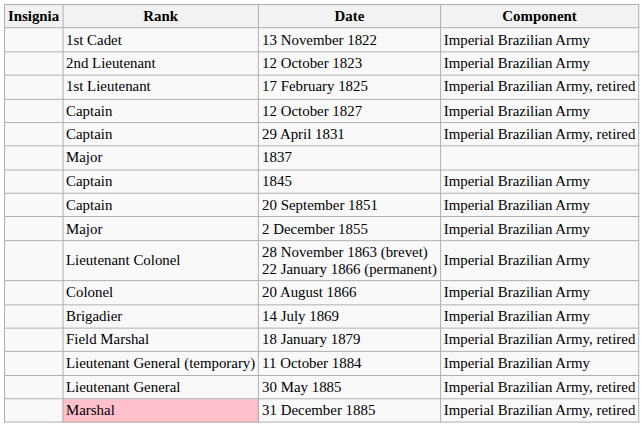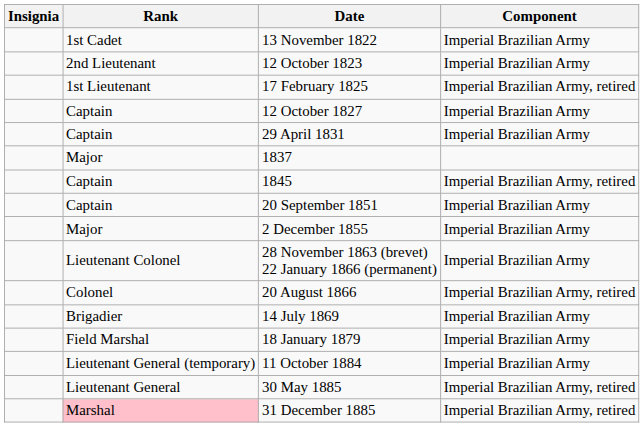29 April 1831 | Component: Imperial Brazilian Army, retired -> Imperial Brazilian Army
1845 | Component: Imperial Brazilian Army -> Imperial Brazilian Army, retired
20 August 1866 | Component: Imperial Brazilian Army -> Imperial Brazilian Army, retired
18 January 1879 | Component: Imperial Brazilian Army, retired -> Imperial Brazilian Army
